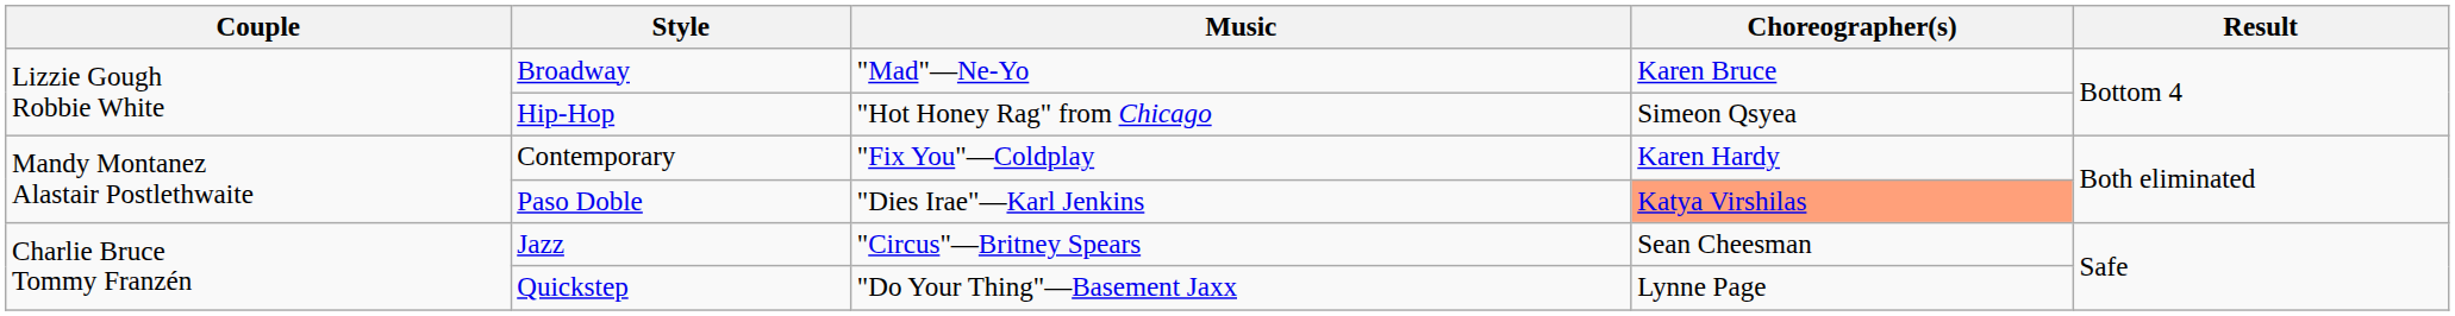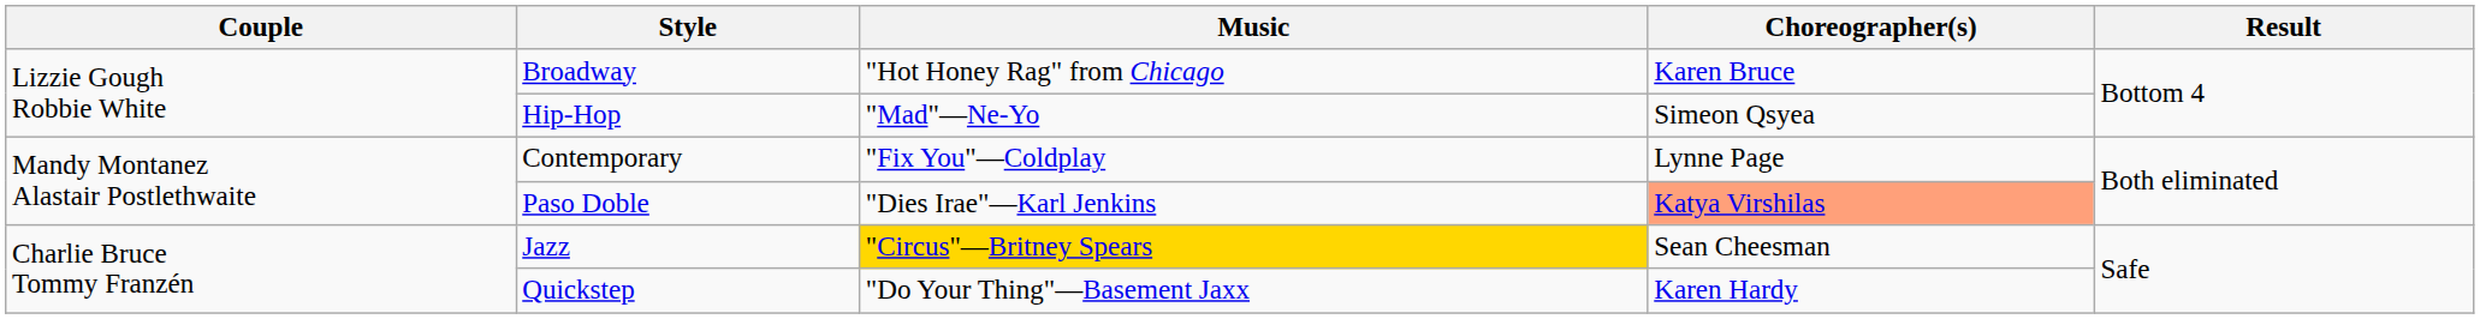Broadway | Music: "Mad"—Ne-Yo -> "Hot Honey Rag" from Chicago
Hip-Hop | Music: "Hot Honey Rag" from Chicago -> "Mad"—Ne-Yo
Contemporary | Choreographer(s): Karen Hardy -> Lynne Page
Jazz | Music: no background -> gold background
Quickstep | Choreographer(s): Lynne Page -> Karen Hardy
